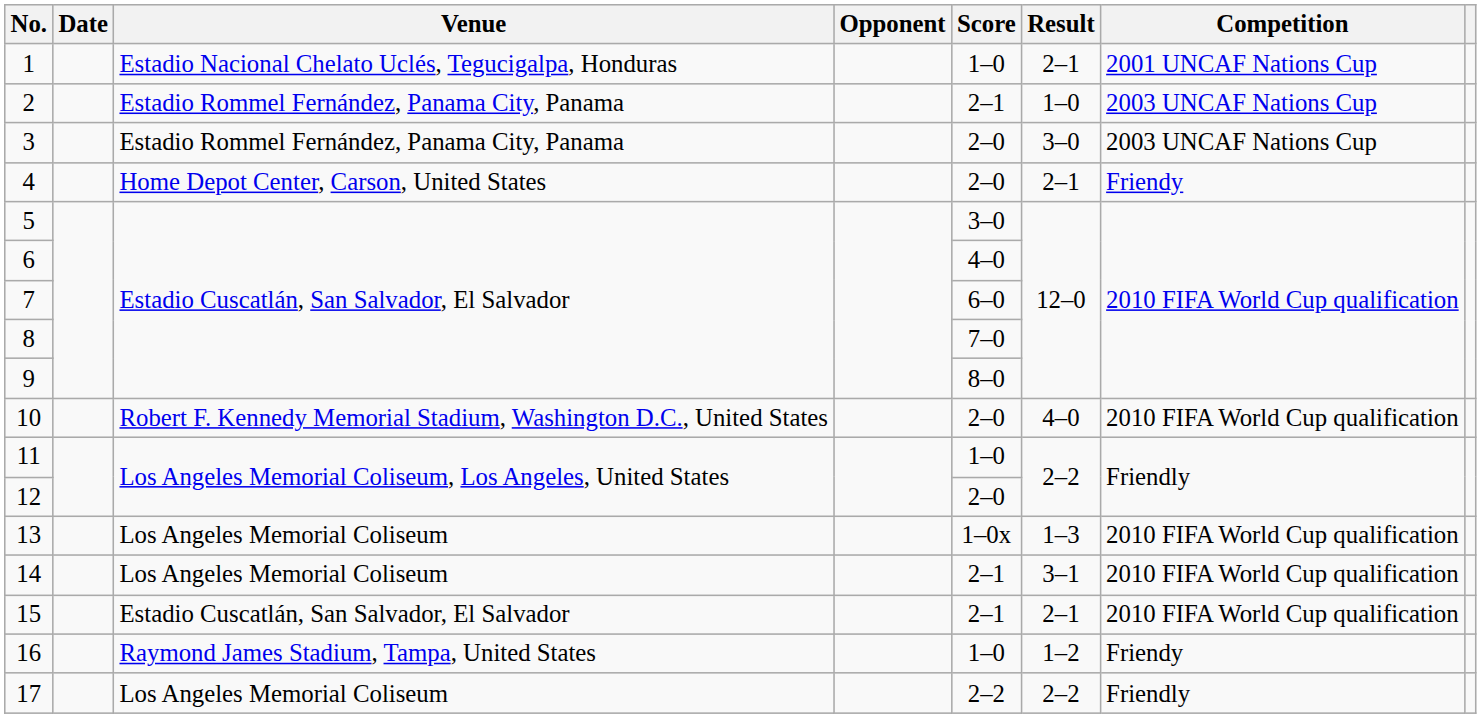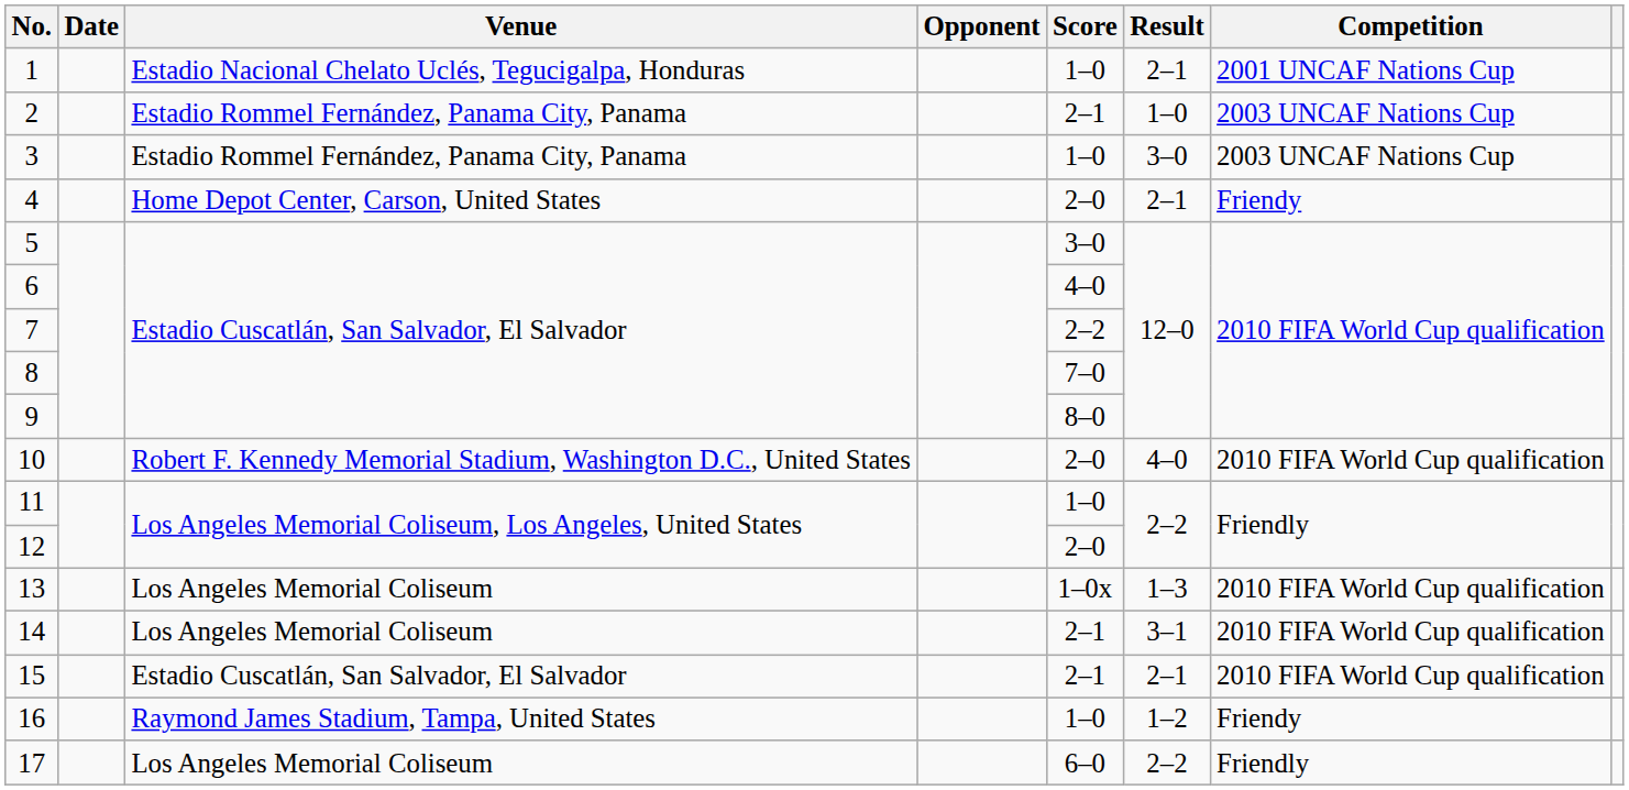3 | Score: 2–0 -> 1–0
7 | Score: 6–0 -> 2–2
17 | Score: 2–2 -> 6–0
